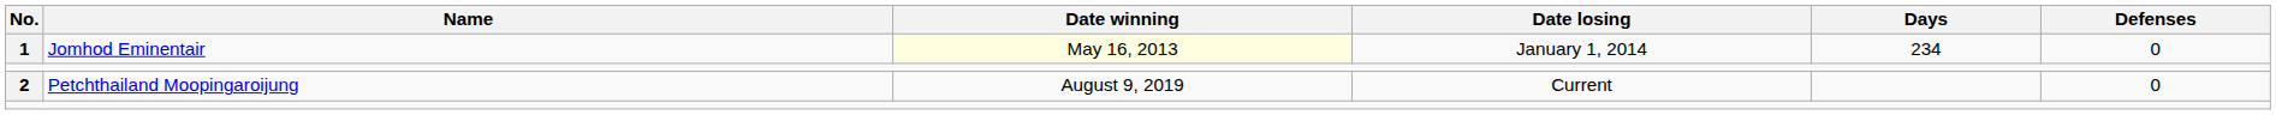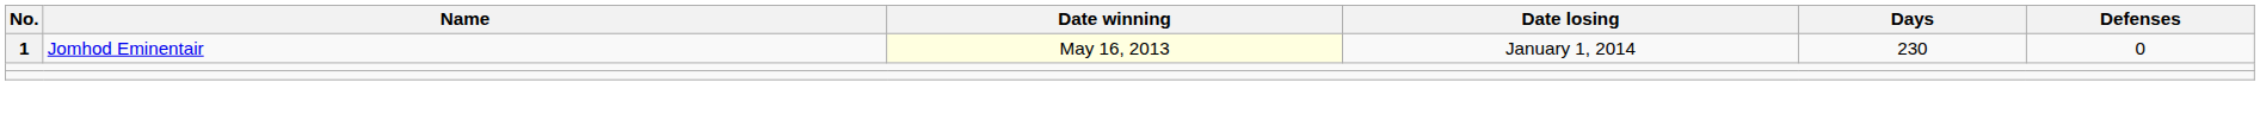1 | Days: 234 -> 230
- row: 2 | Petchthailand Moopingaroijung | August 9, 2019 | Current | 0
